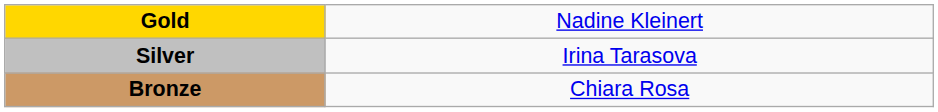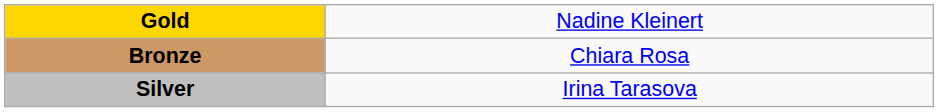rows swapped: Silver <-> Bronze
